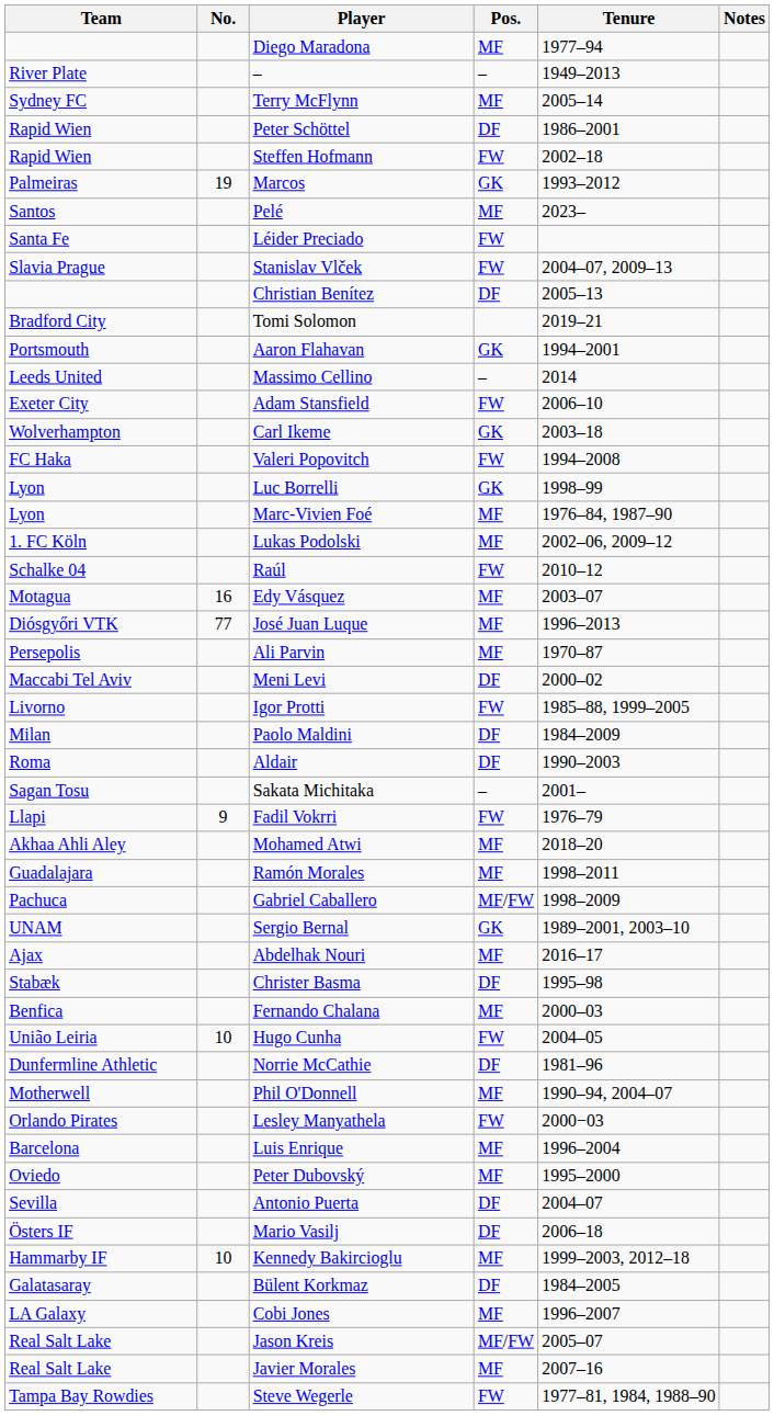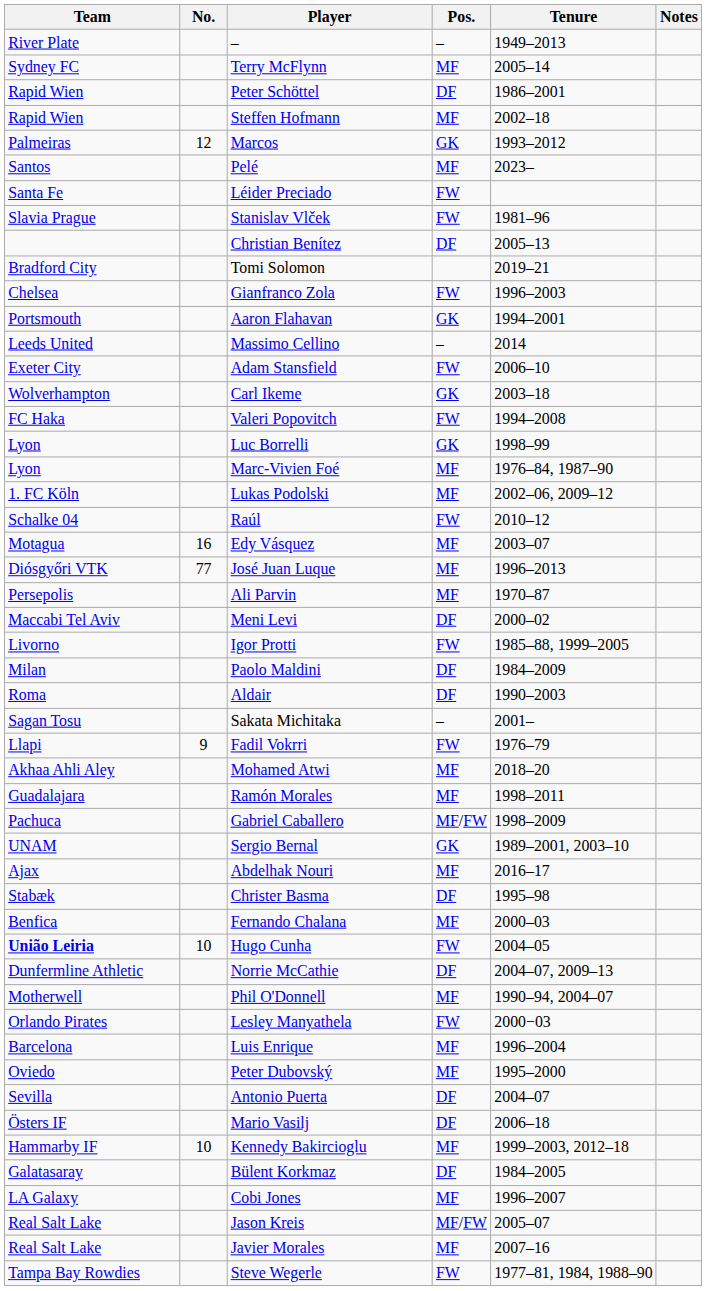- row: Diego Maradona | MF | 1977–94
Steffen Hofmann | Pos.: FW -> MF
Marcos | No.: 19 -> 12
Stanislav Vlček | Tenure: 2004–07, 2009–13 -> 1981–96
+ row: Chelsea | Gianfranco Zola | FW | 1996–2003
Hugo Cunha | Team: normal -> bold
Norrie McCathie | Tenure: 1981–96 -> 2004–07, 2009–13
